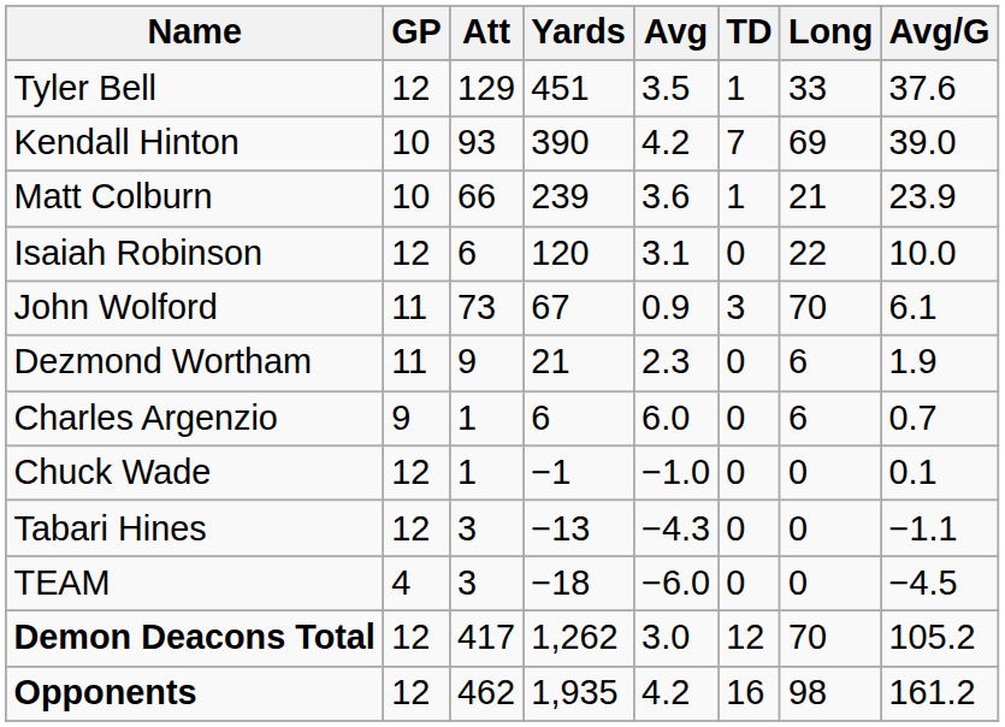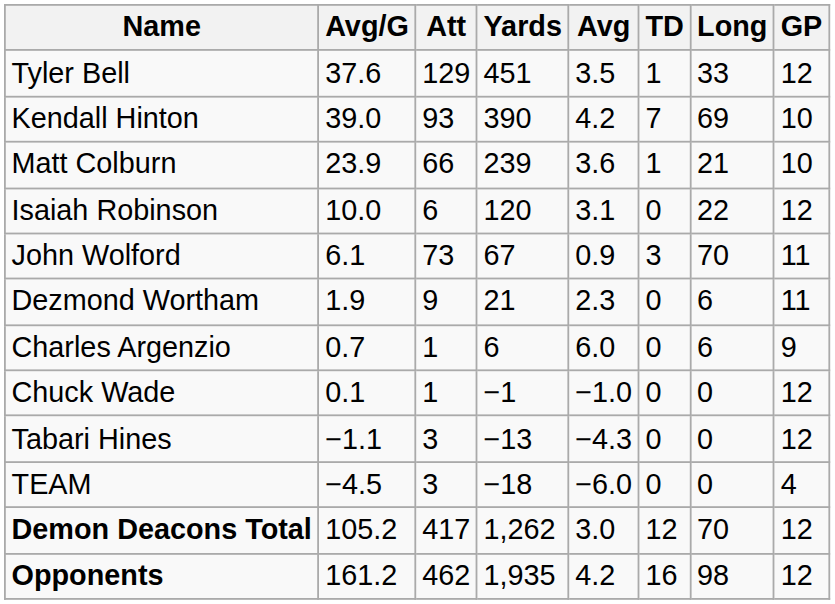columns swapped: GP <-> Avg/G
